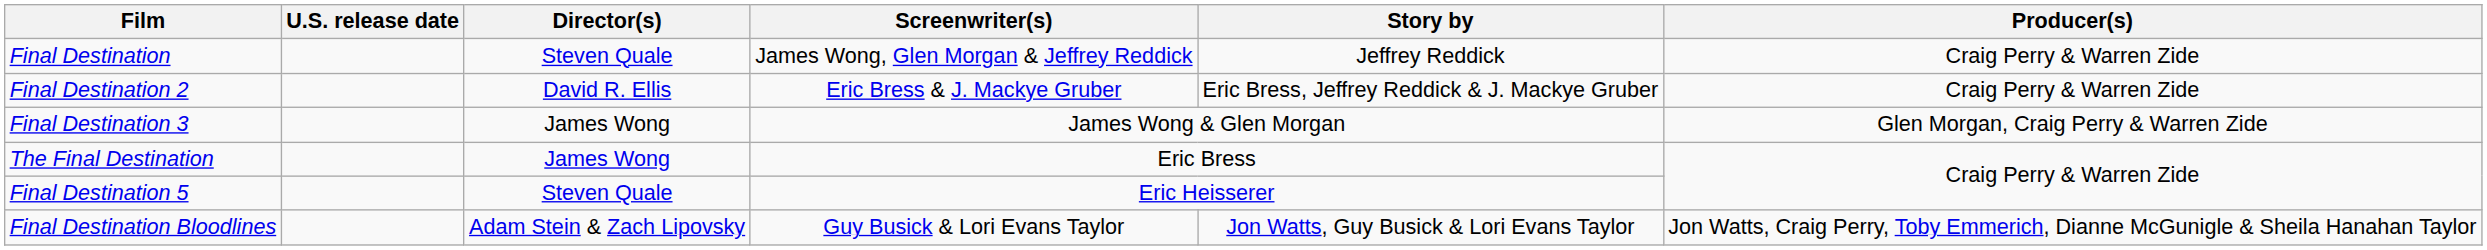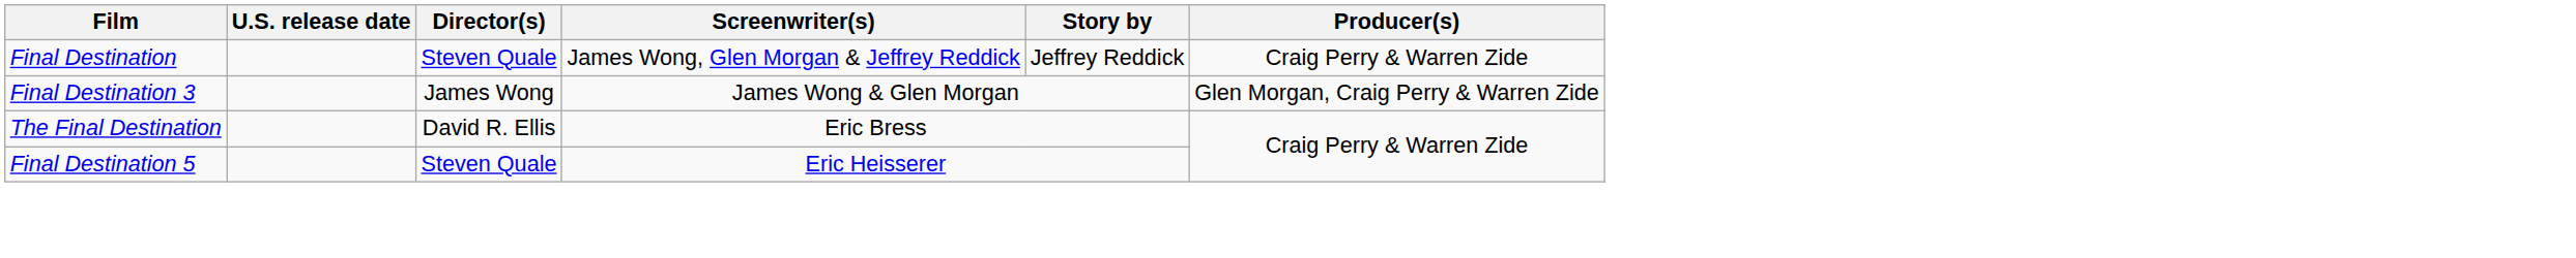- row: Final Destination 2 | David R. Ellis | Eric Bress & J. Mackye Gruber | Eric Bress, Jeffrey Reddick & J. Mackye Gruber | Craig Perry & Warren Zide
The Final Destination | Director(s): James Wong -> David R. Ellis
- row: Final Destination Bloodlines | Adam Stein & Zach Lipovsky | Guy Busick & Lori Evans Taylor | Jon Watts, Guy Busick & Lori Evans Taylor | Jon Watts, Craig Perry, Toby Emmerich, Dianne McGunigle & Sheila Hanahan Taylor
